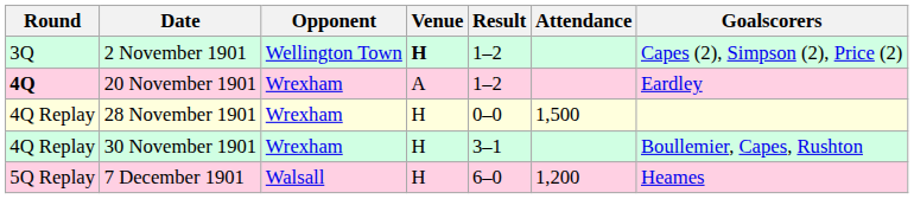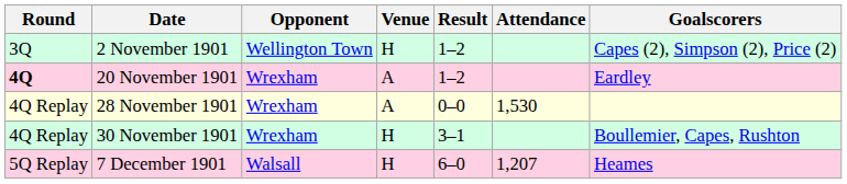2 November 1901 | Venue: bold -> normal
28 November 1901 | Venue: H -> A
28 November 1901 | Attendance: 1,500 -> 1,530
7 December 1901 | Attendance: 1,200 -> 1,207
